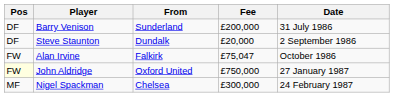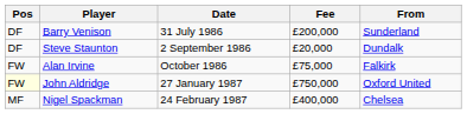columns swapped: From <-> Date
Alan Irvine | Fee: £75,047 -> £75,000
Nigel Spackman | Fee: £300,000 -> £400,000
